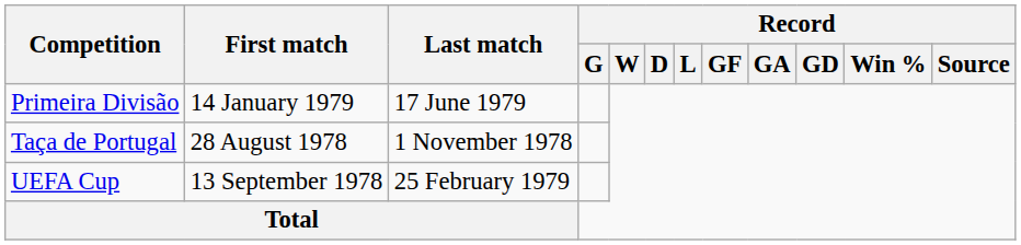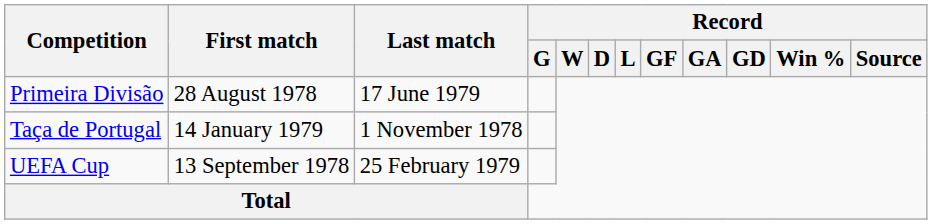Primeira Divisão | First match: 14 January 1979 -> 28 August 1978
Taça de Portugal | First match: 28 August 1978 -> 14 January 1979
